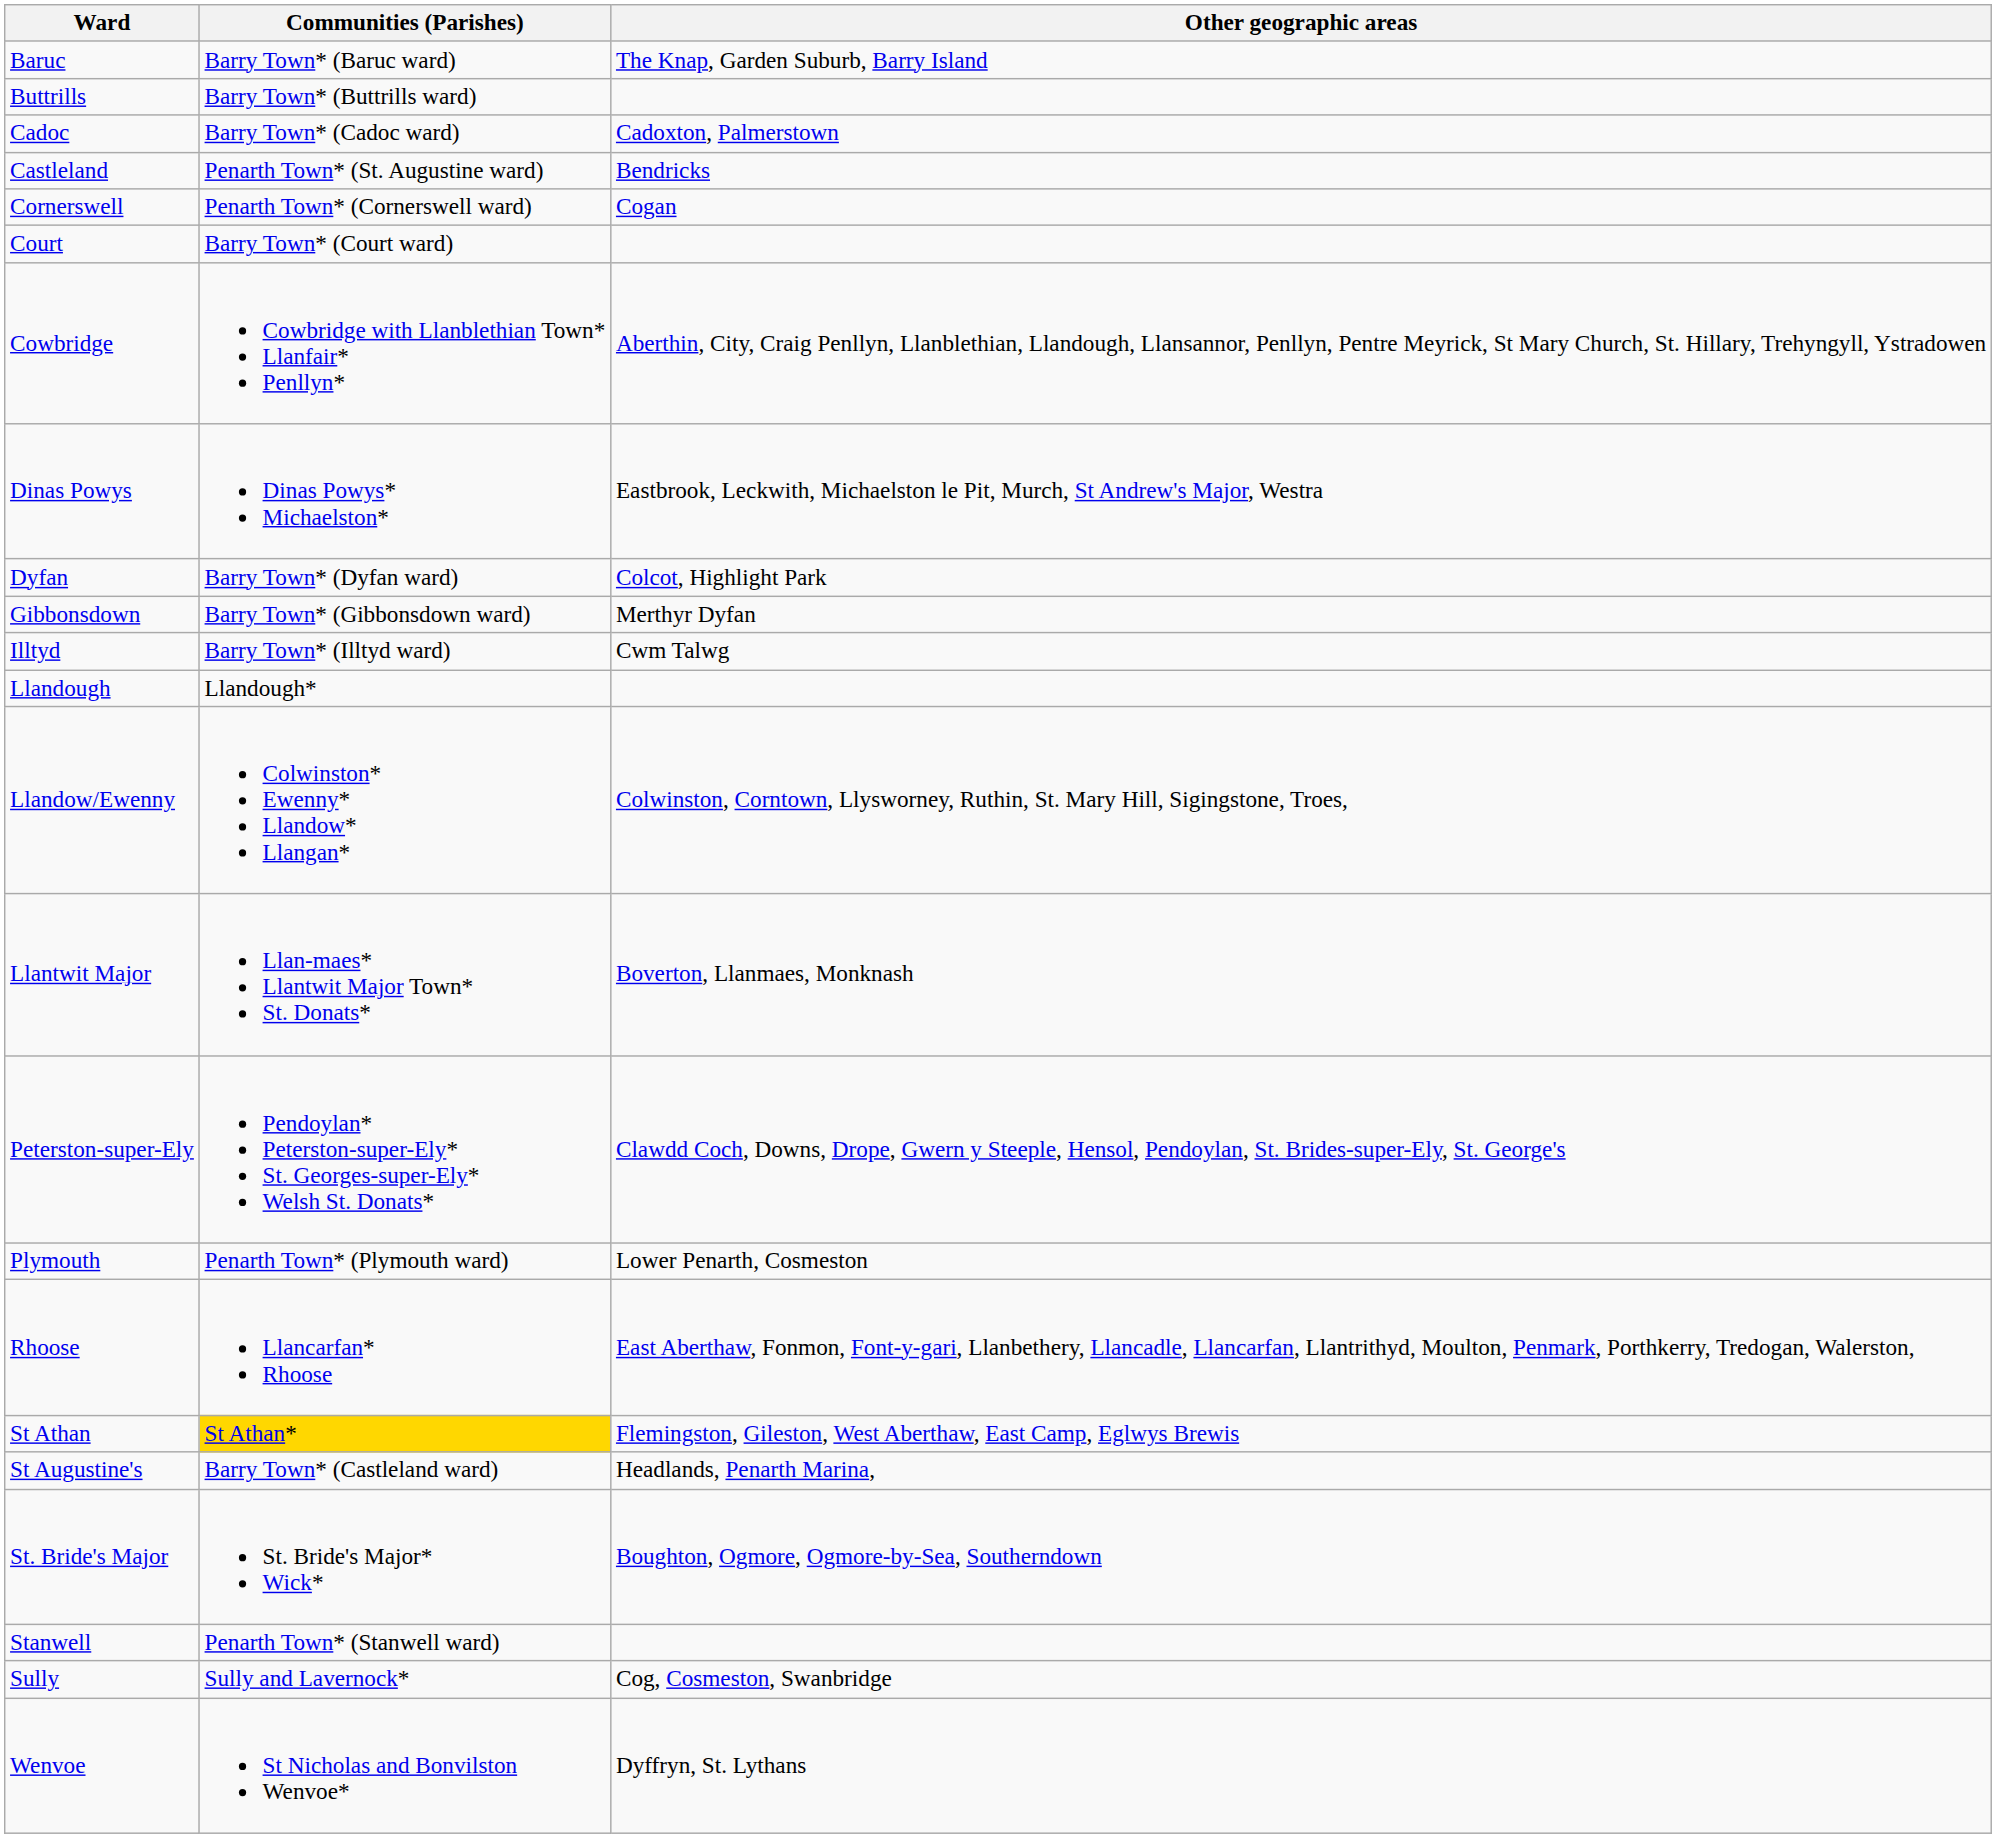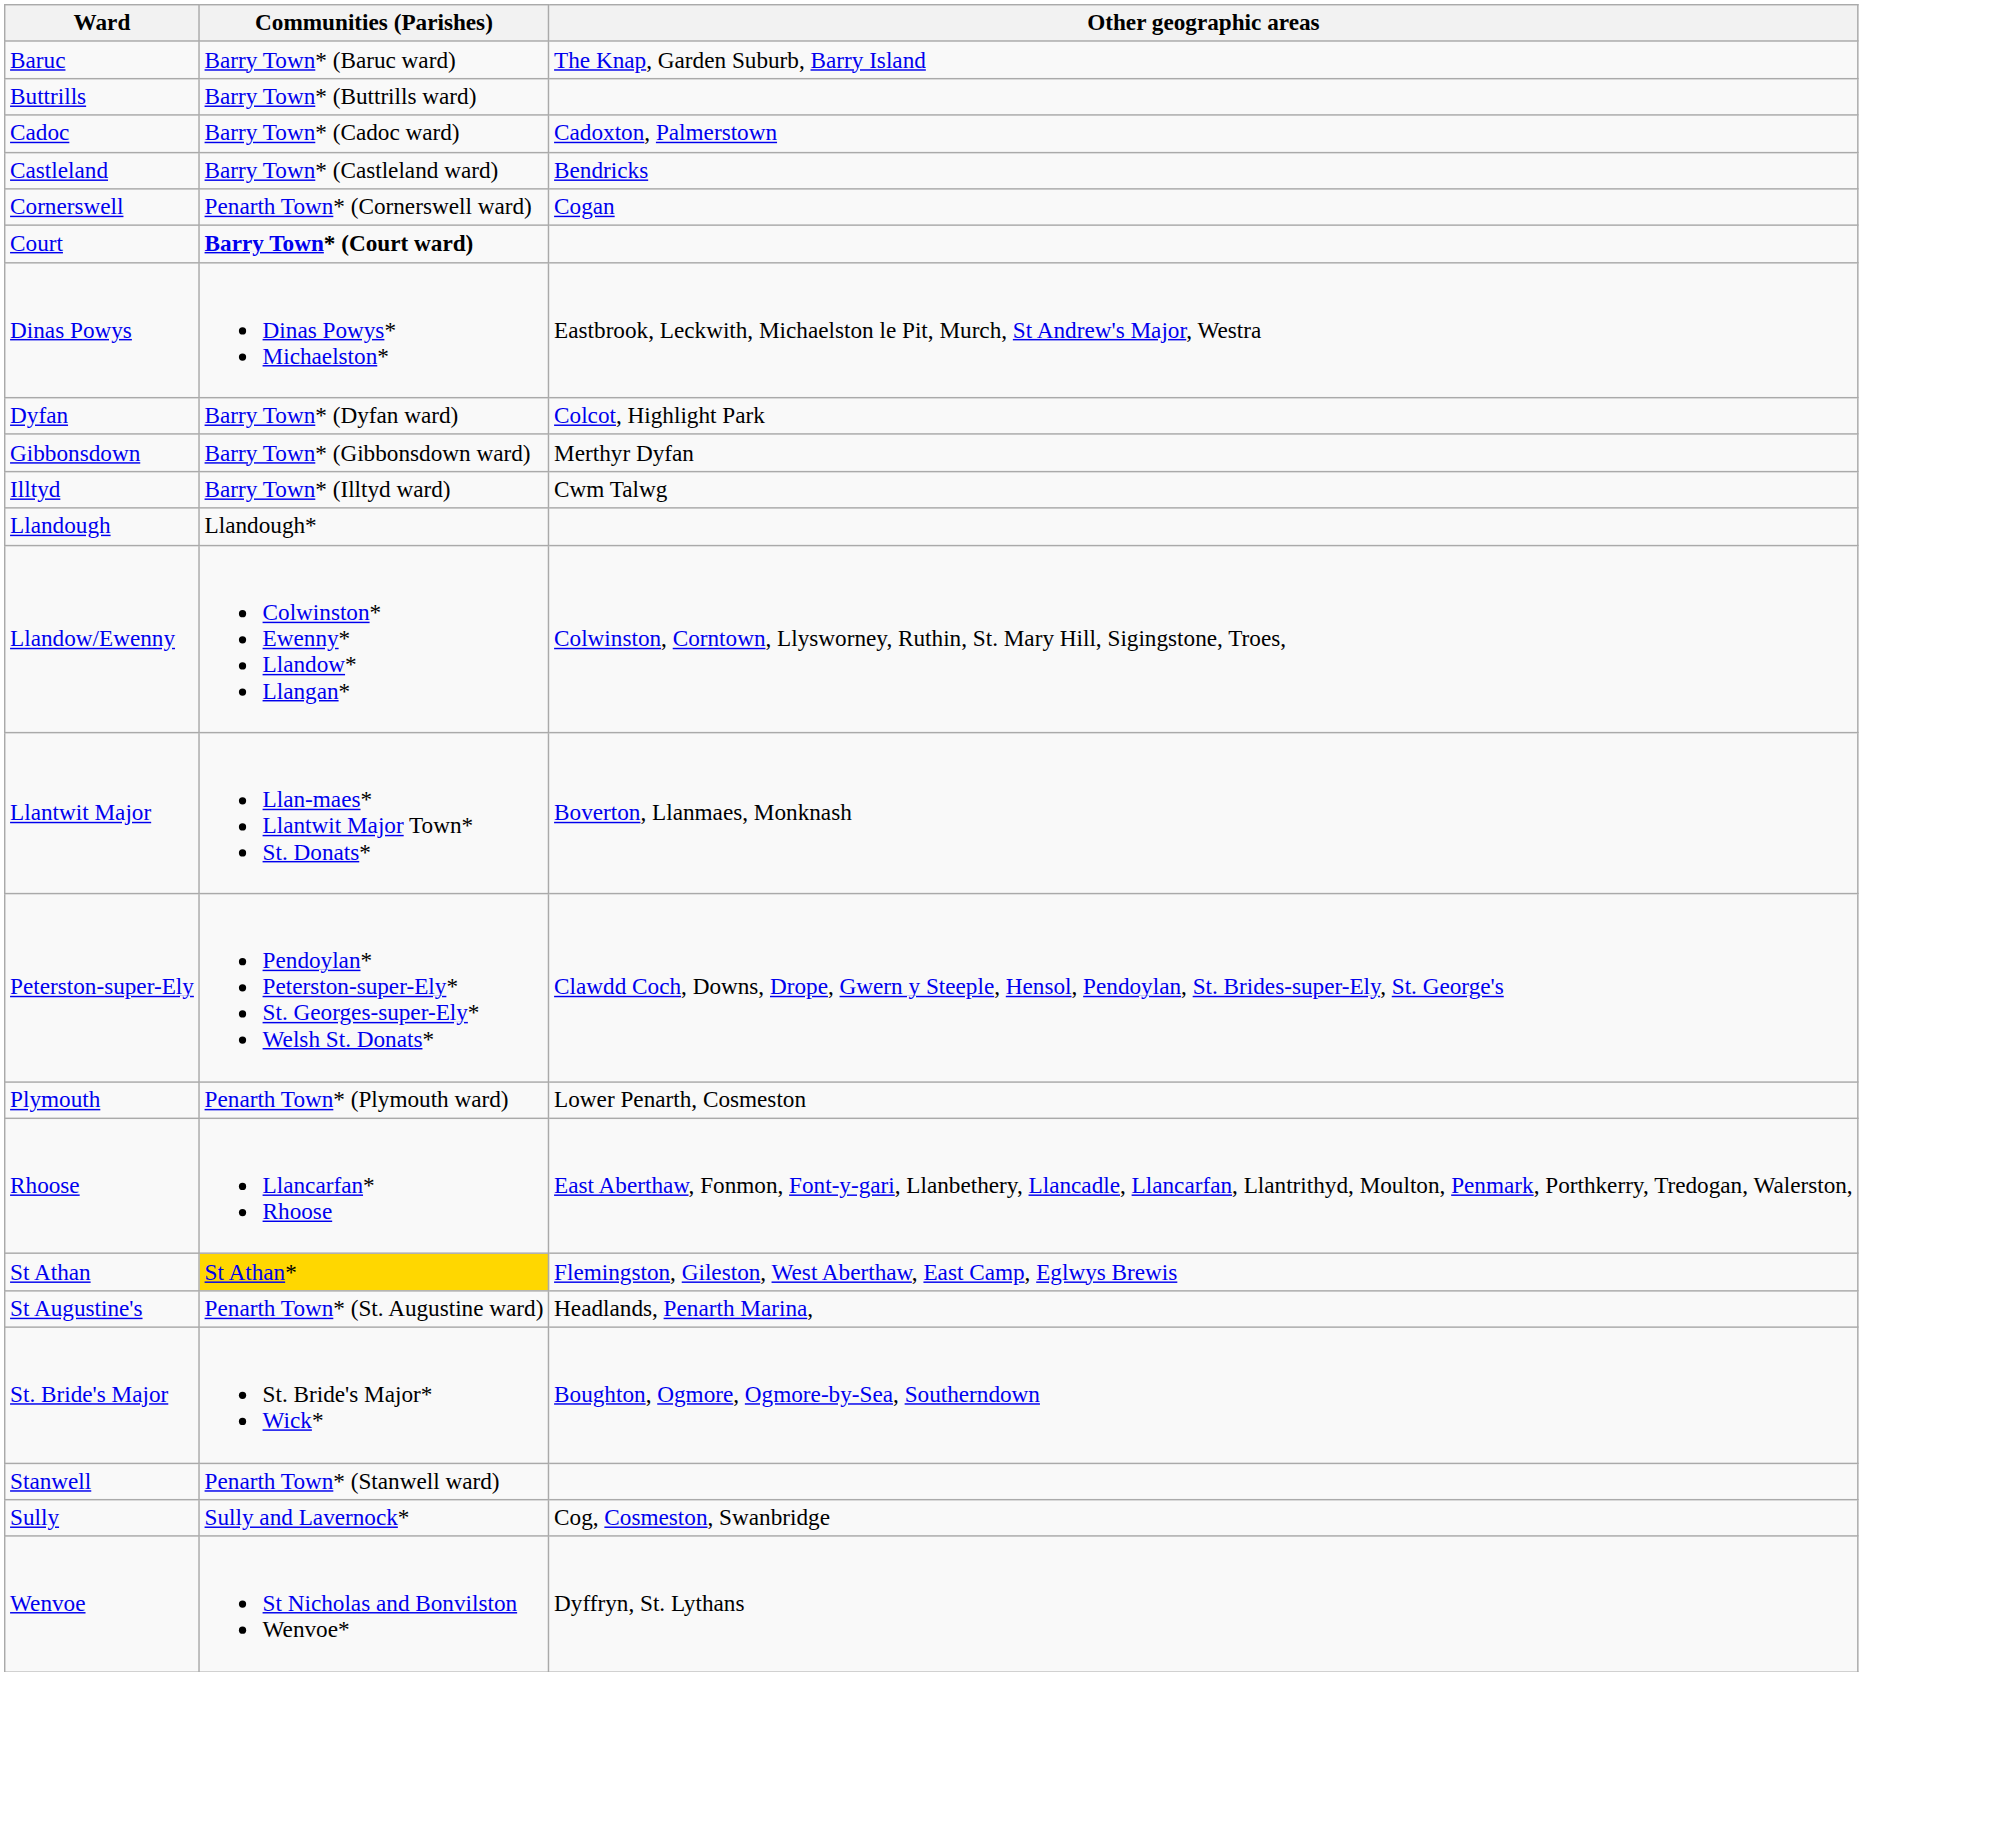Castleland | Communities (Parishes): Penarth Town* (St. Augustine ward) -> Barry Town* (Castleland ward)
Court | Communities (Parishes): normal -> bold
- row: Cowbridge | Cowbridge with Llanblethian Town* Llanfair* Penllyn* | Aberthin, City, Craig Penllyn, Llanblethian, Llandough, Llansannor, Penllyn, Pentre Meyrick, St Mary Church, St. Hillary, Trehyngyll, Ystradowen
St Augustine's | Communities (Parishes): Barry Town* (Castleland ward) -> Penarth Town* (St. Augustine ward)
